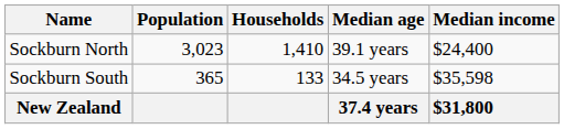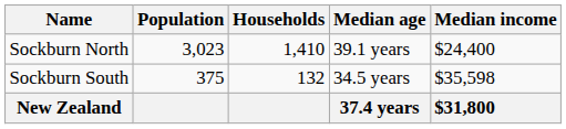Sockburn South | Population: 365 -> 375
Sockburn South | Households: 133 -> 132
